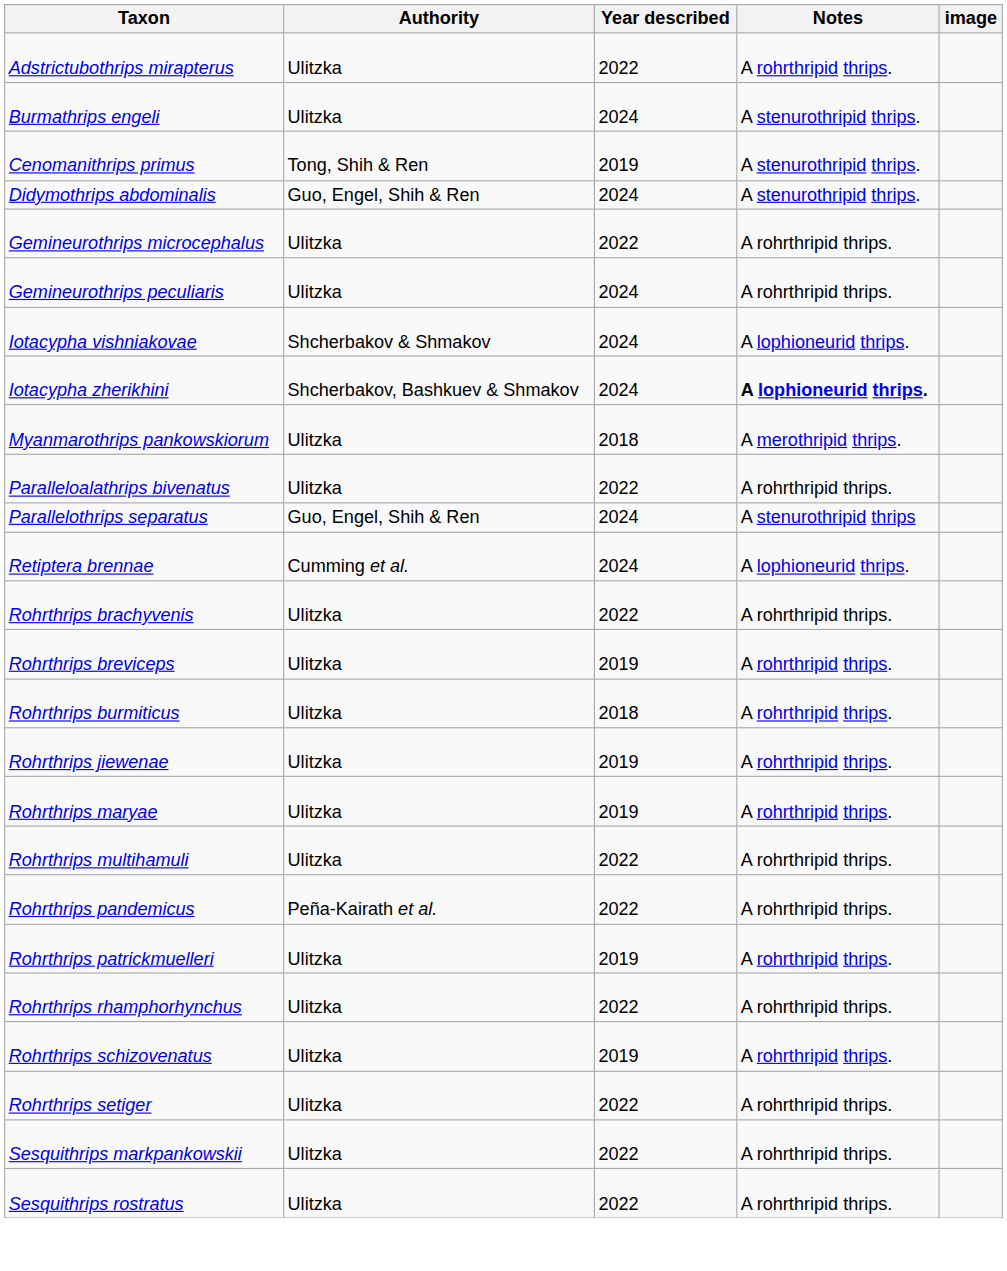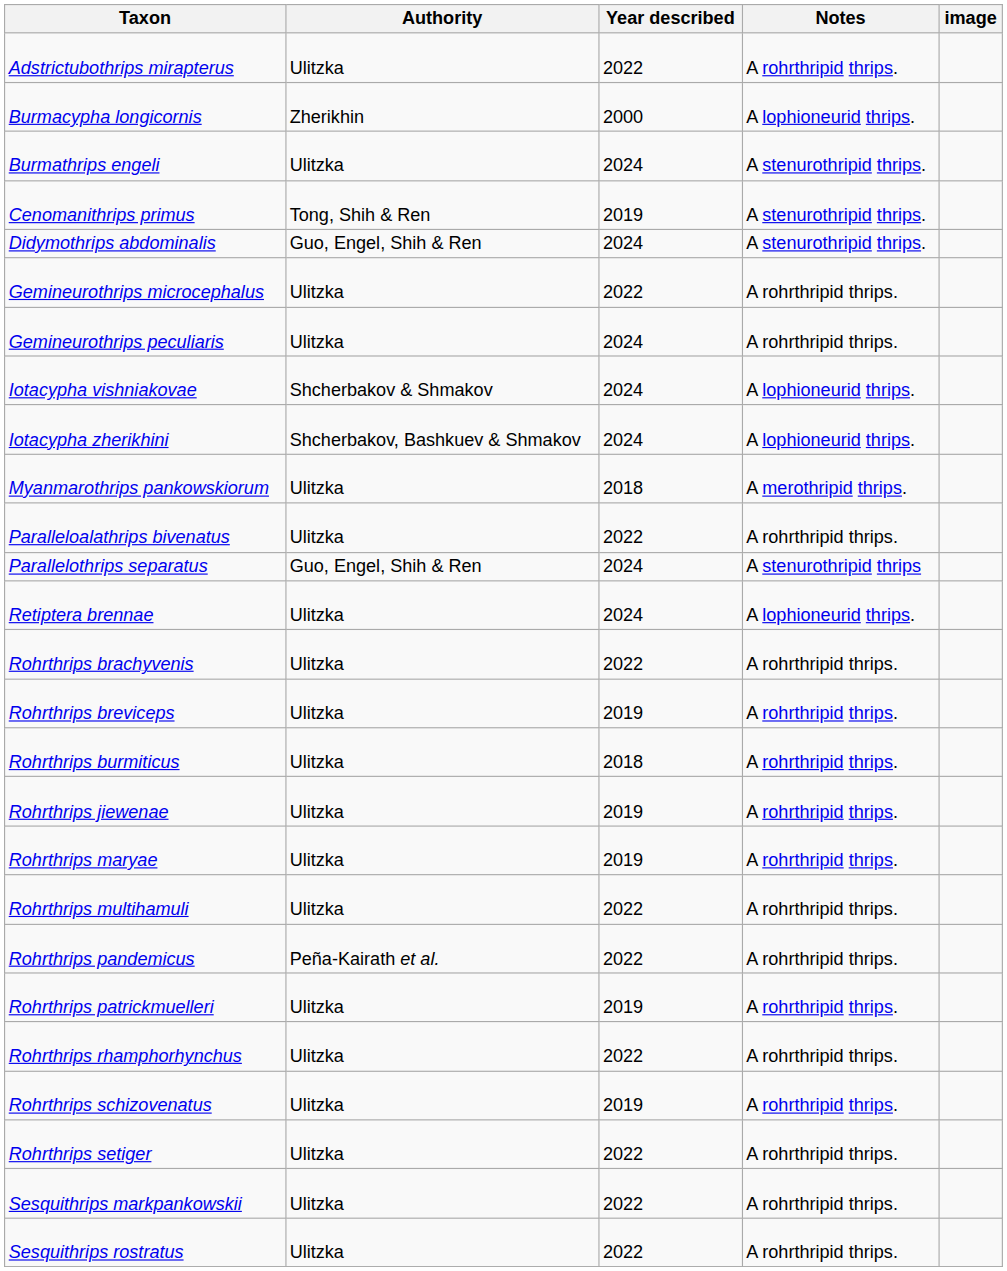+ row: Burmacypha longicornis | Zherikhin | 2000 | A lophioneurid thrips.
Iotacypha zherikhini | Notes: bold -> normal
Retiptera brennae | Authority: Cumming et al. -> Ulitzka
